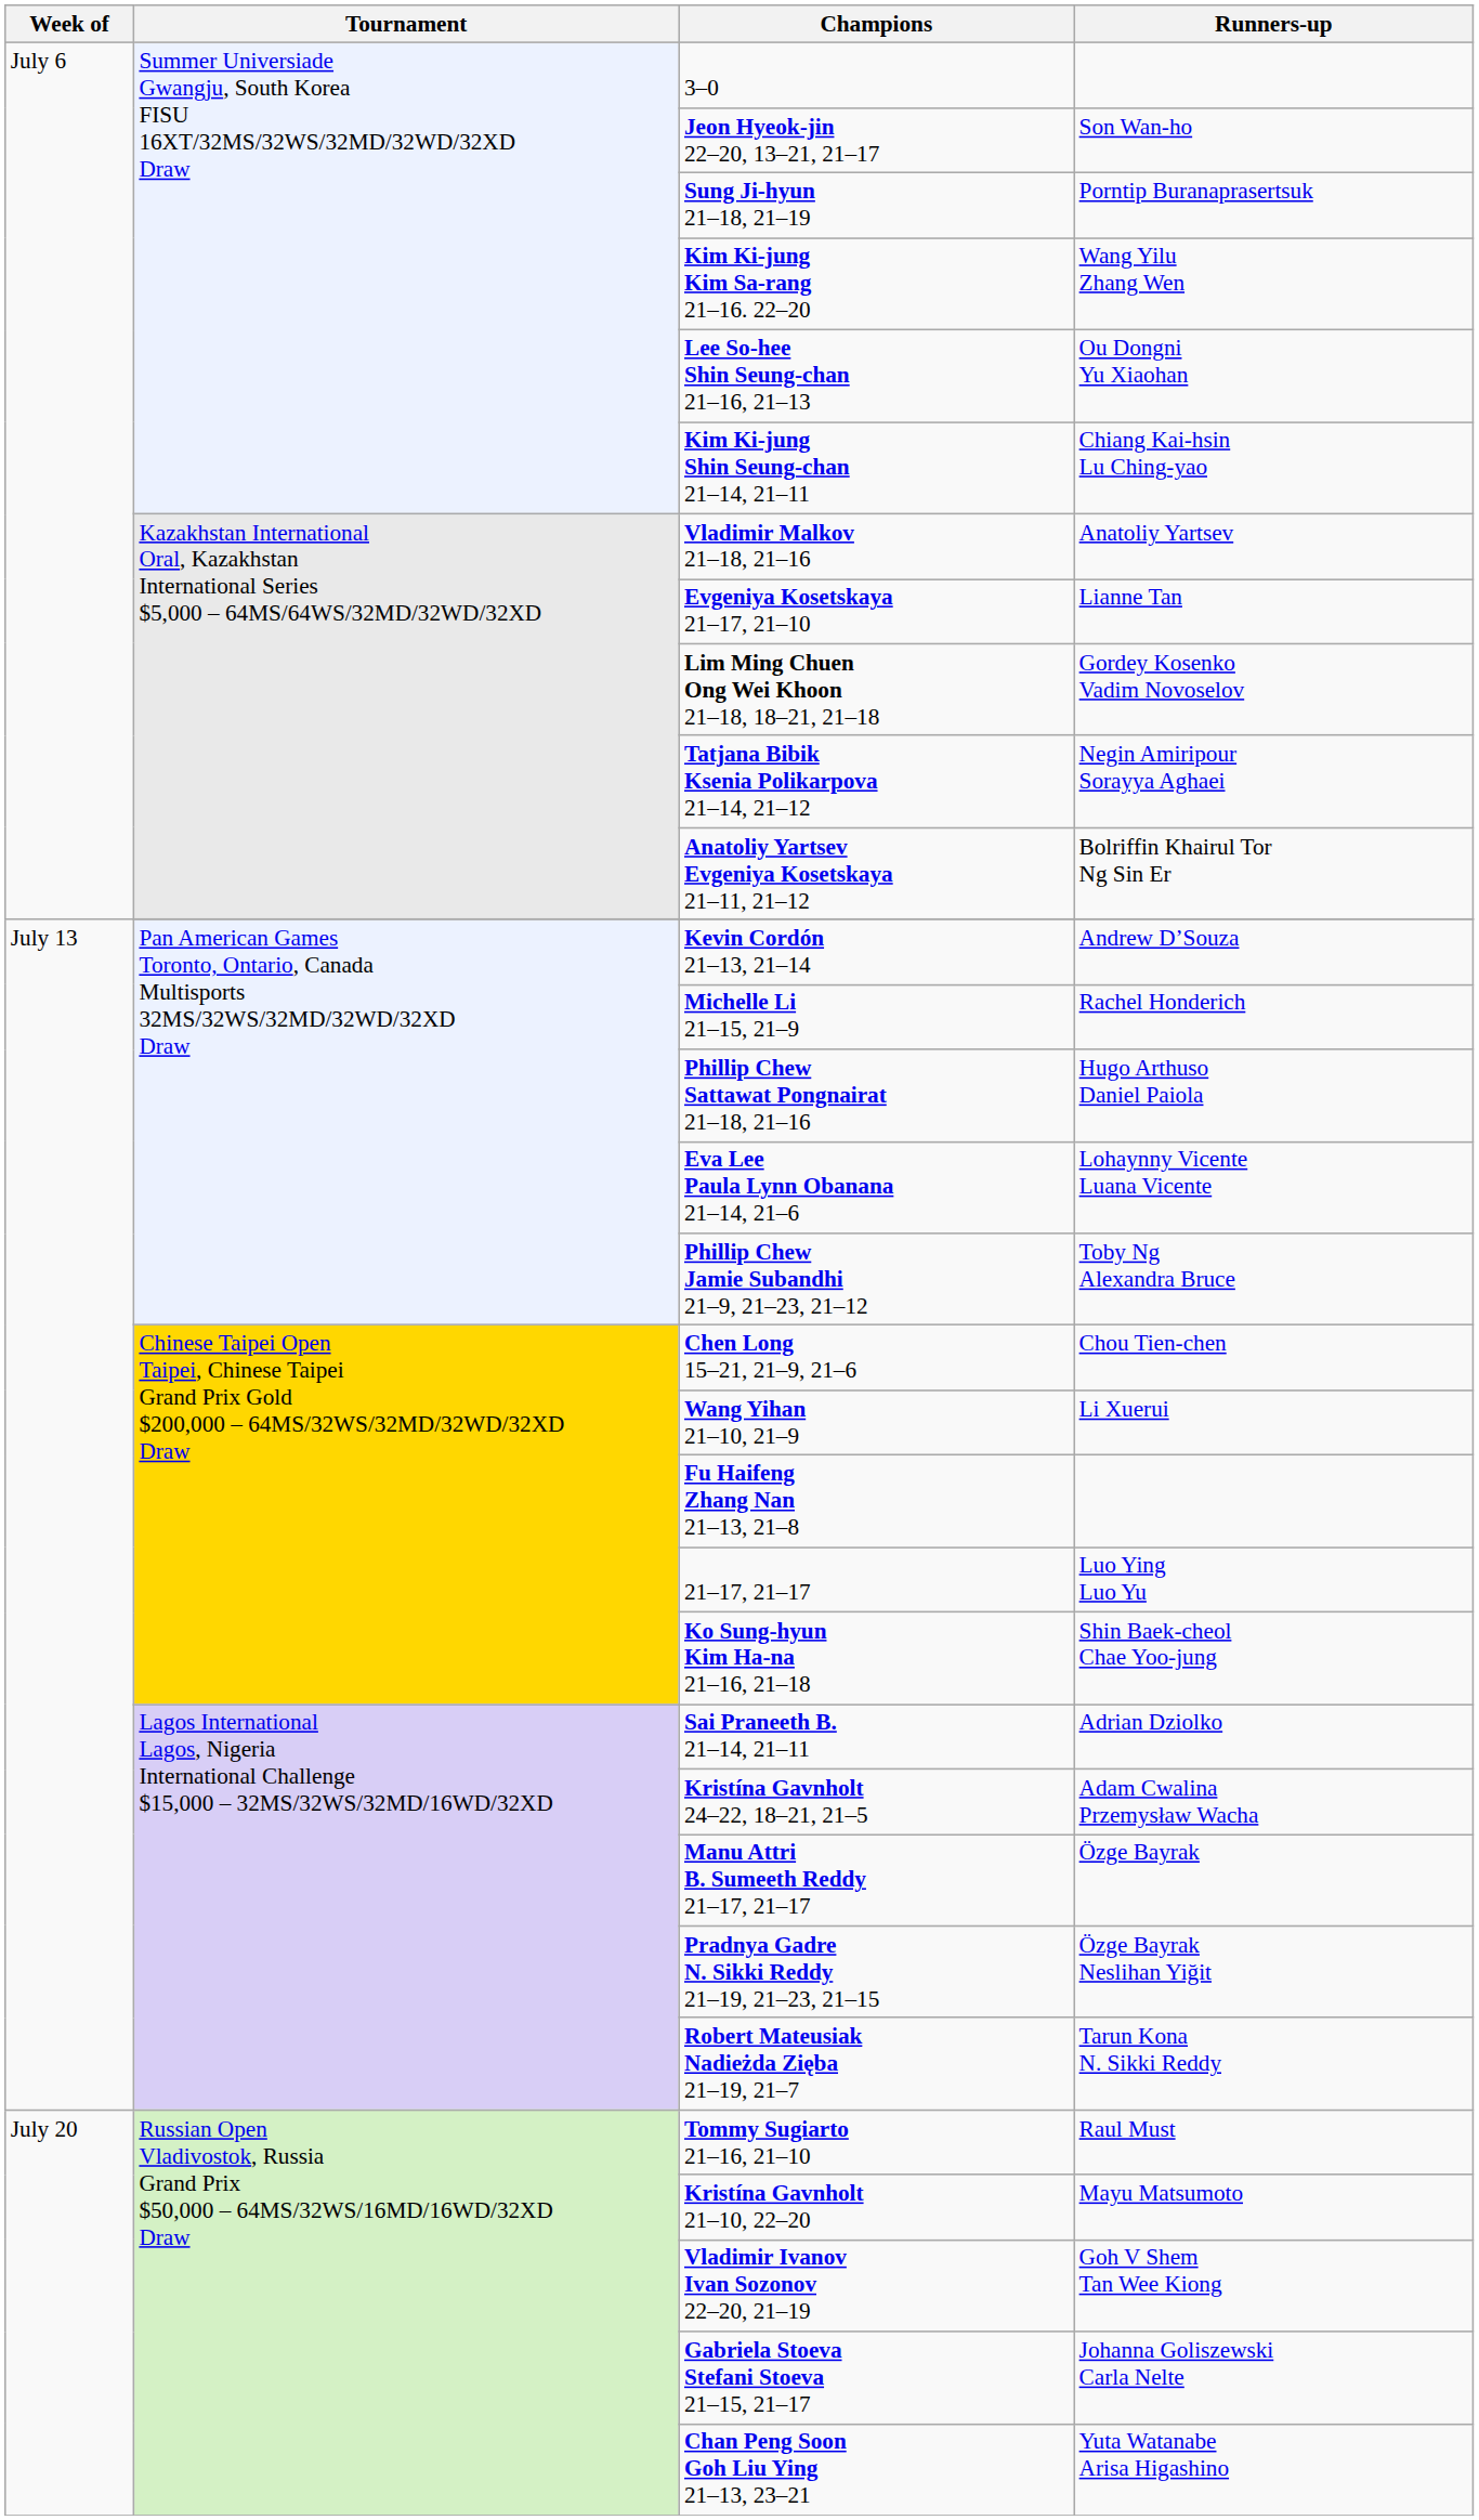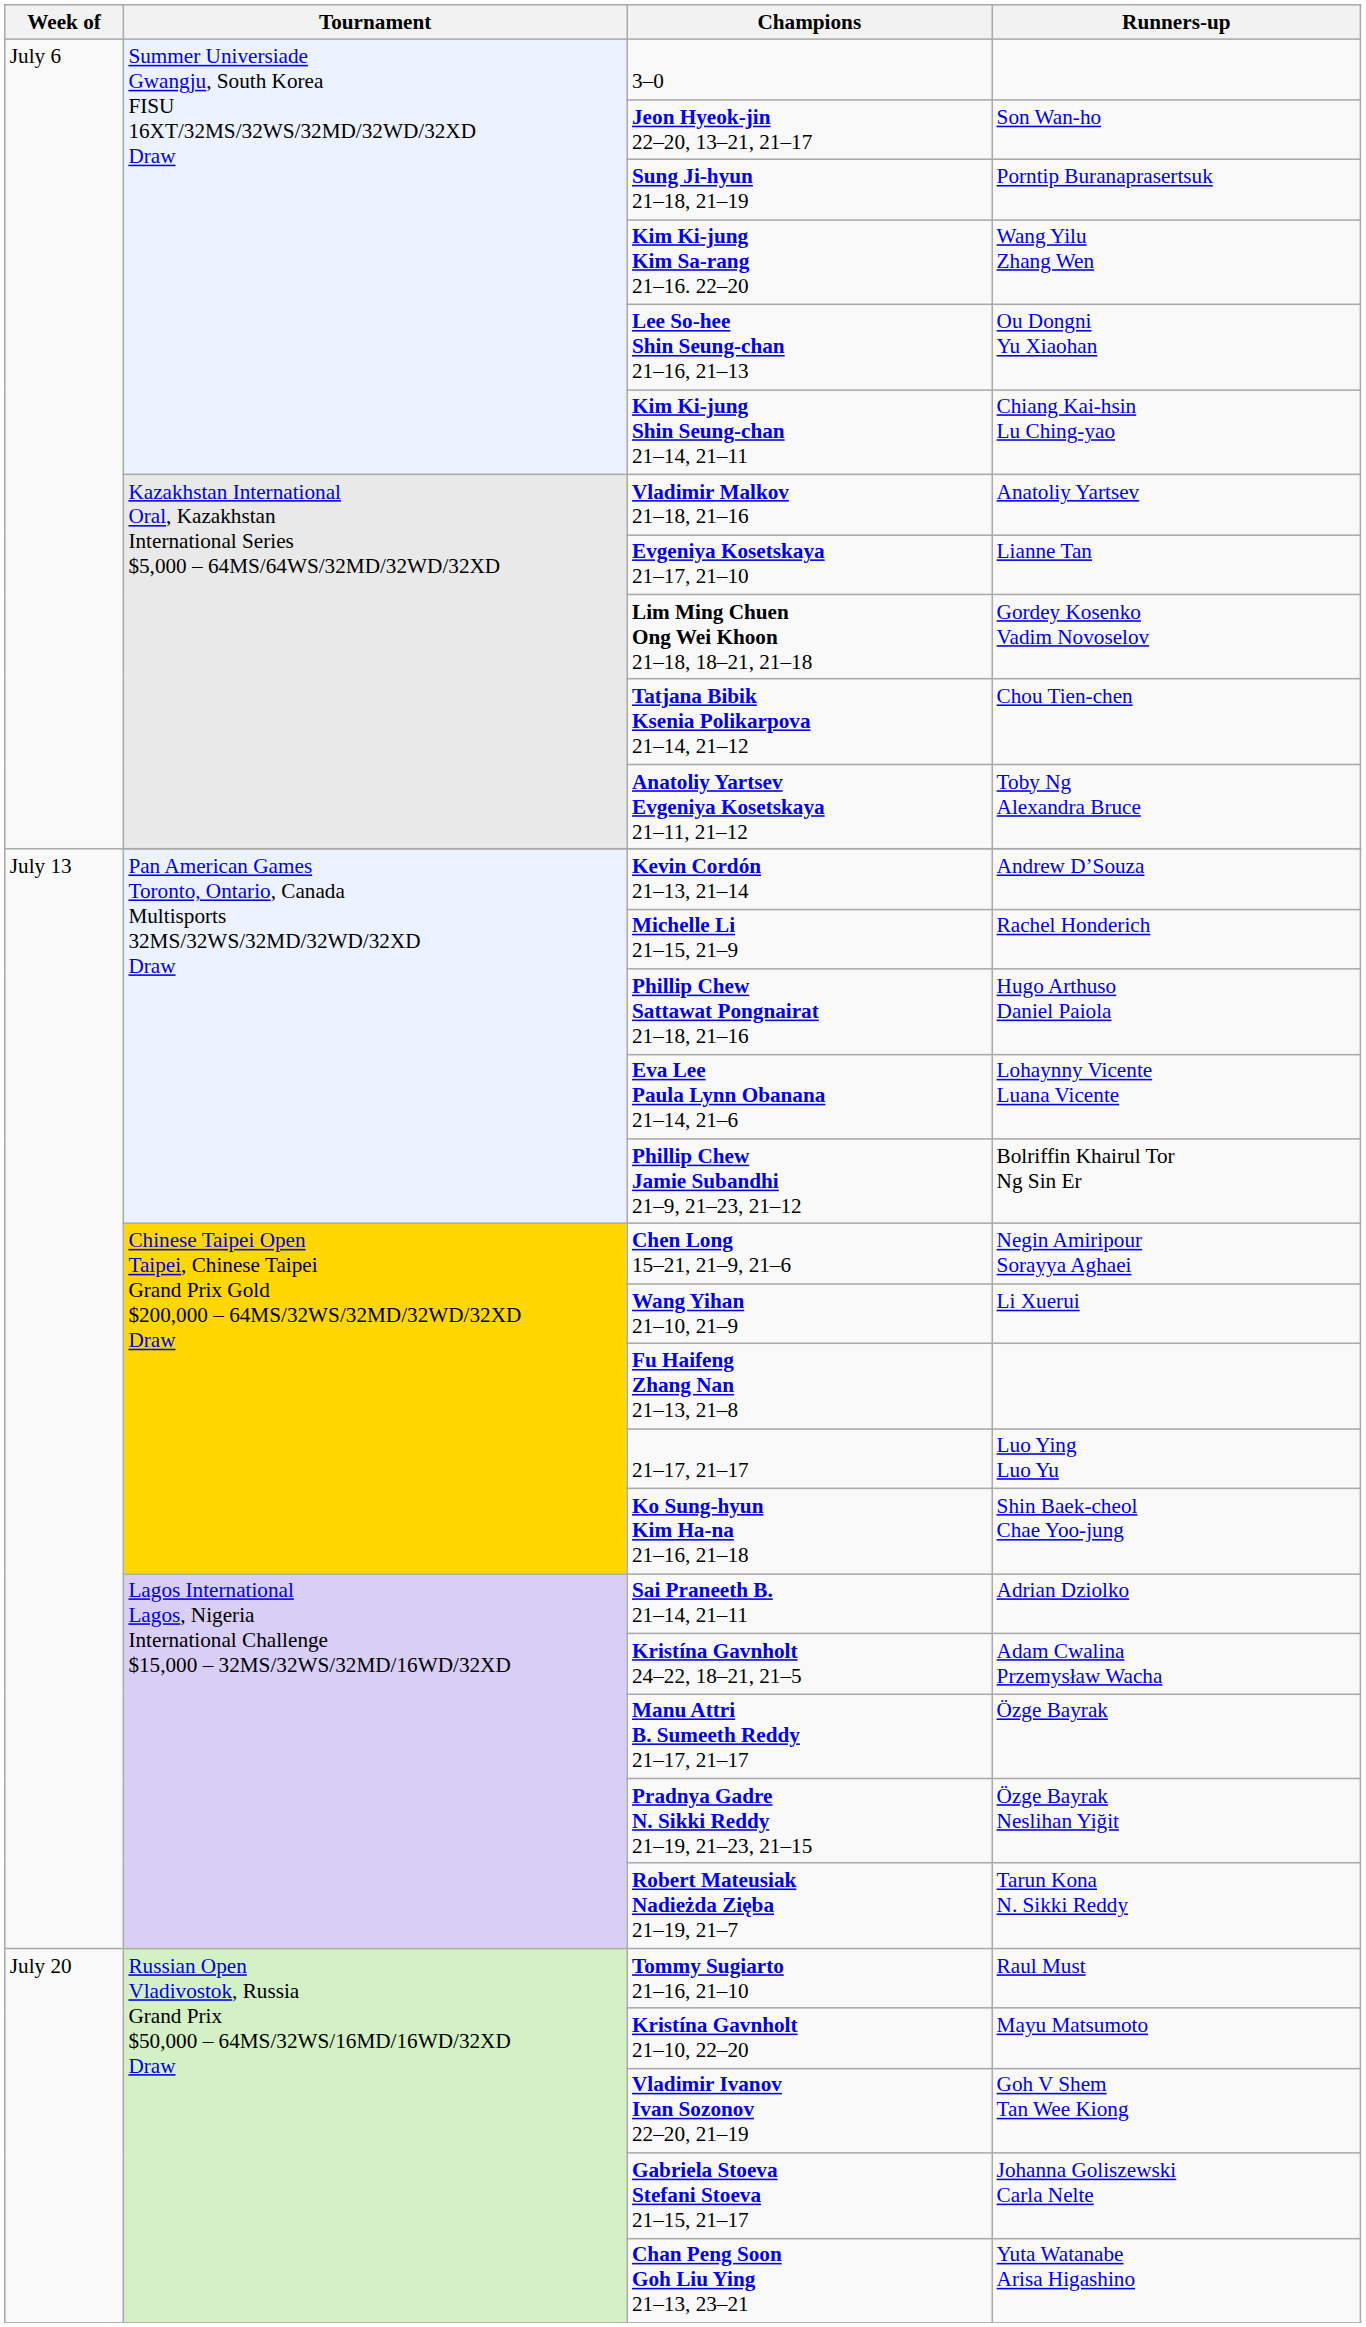Tatjana Bibik Ksenia Polikarpova 21–14, 21–12 | Runners-up: Negin Amiripour Sorayya Aghaei -> Chou Tien-chen
Anatoliy Yartsev Evgeniya Kosetskaya 21–11, 21–12 | Runners-up: Bolriffin Khairul Tor Ng Sin Er -> Toby Ng Alexandra Bruce
Phillip Chew Jamie Subandhi 21–9, 21–23, 21–12 | Runners-up: Toby Ng Alexandra Bruce -> Bolriffin Khairul Tor Ng Sin Er
Chen Long 15–21, 21–9, 21–6 | Runners-up: Chou Tien-chen -> Negin Amiripour Sorayya Aghaei
